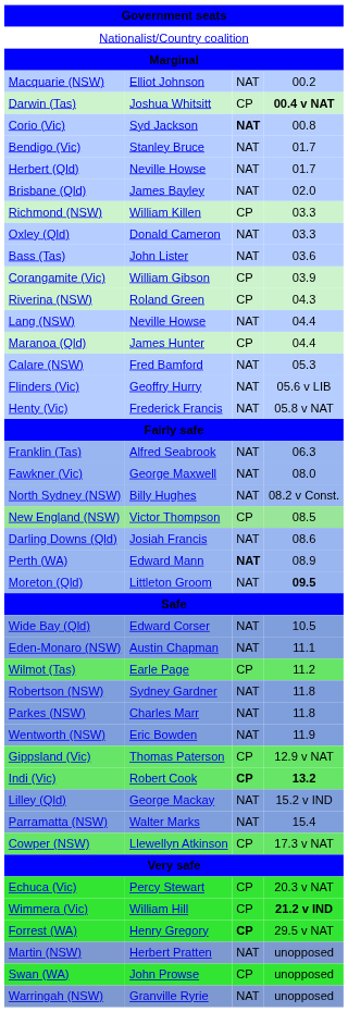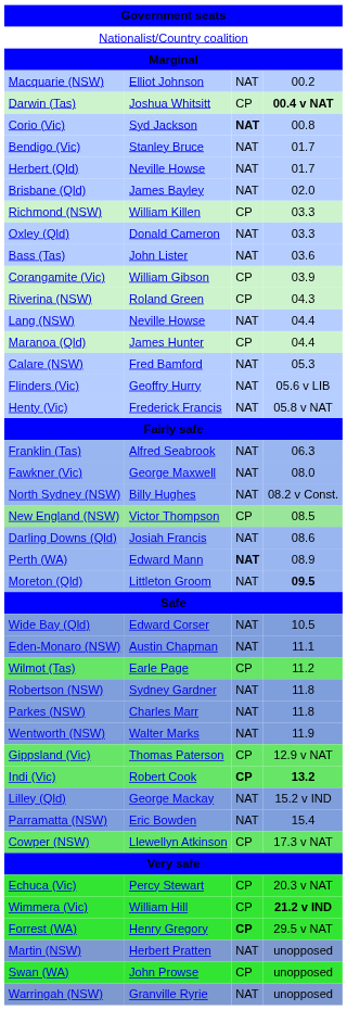Wentworth (NSW) | column 2: Eric Bowden -> Walter Marks
Parramatta (NSW) | column 2: Walter Marks -> Eric Bowden
